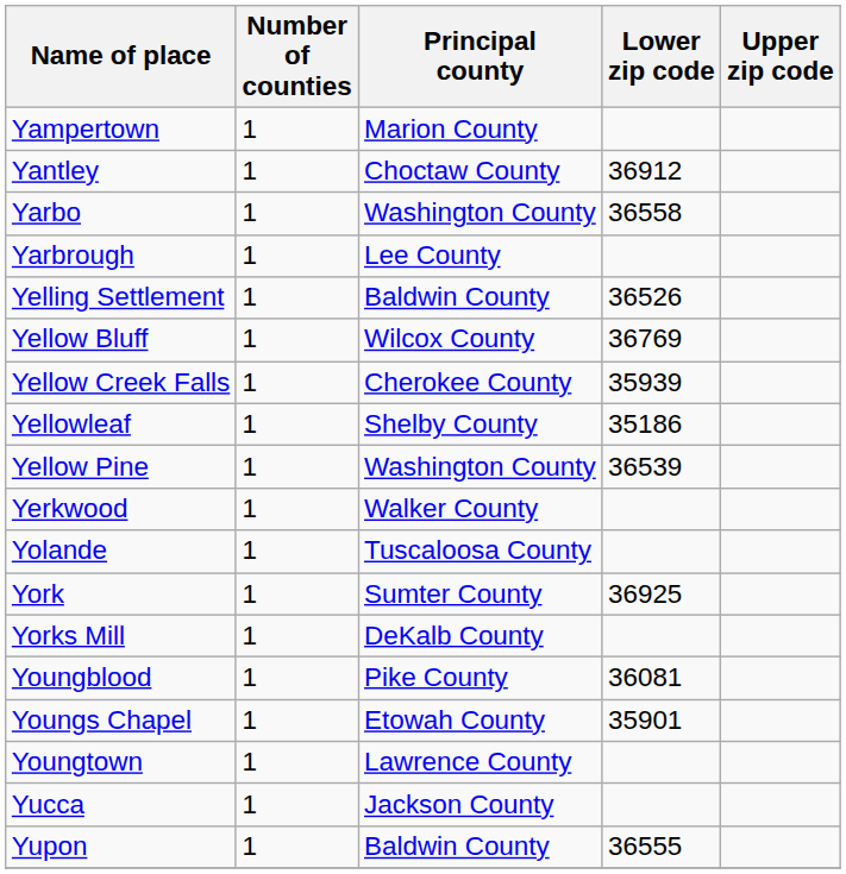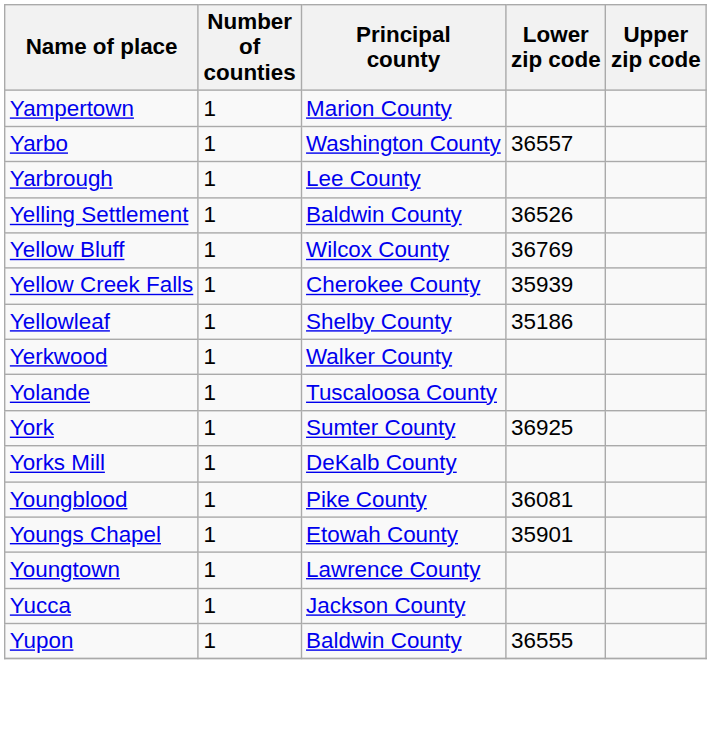- row: Yantley | 1 | Choctaw County | 36912
Yarbo | Lower zip code: 36558 -> 36557
- row: Yellow Pine | 1 | Washington County | 36539
